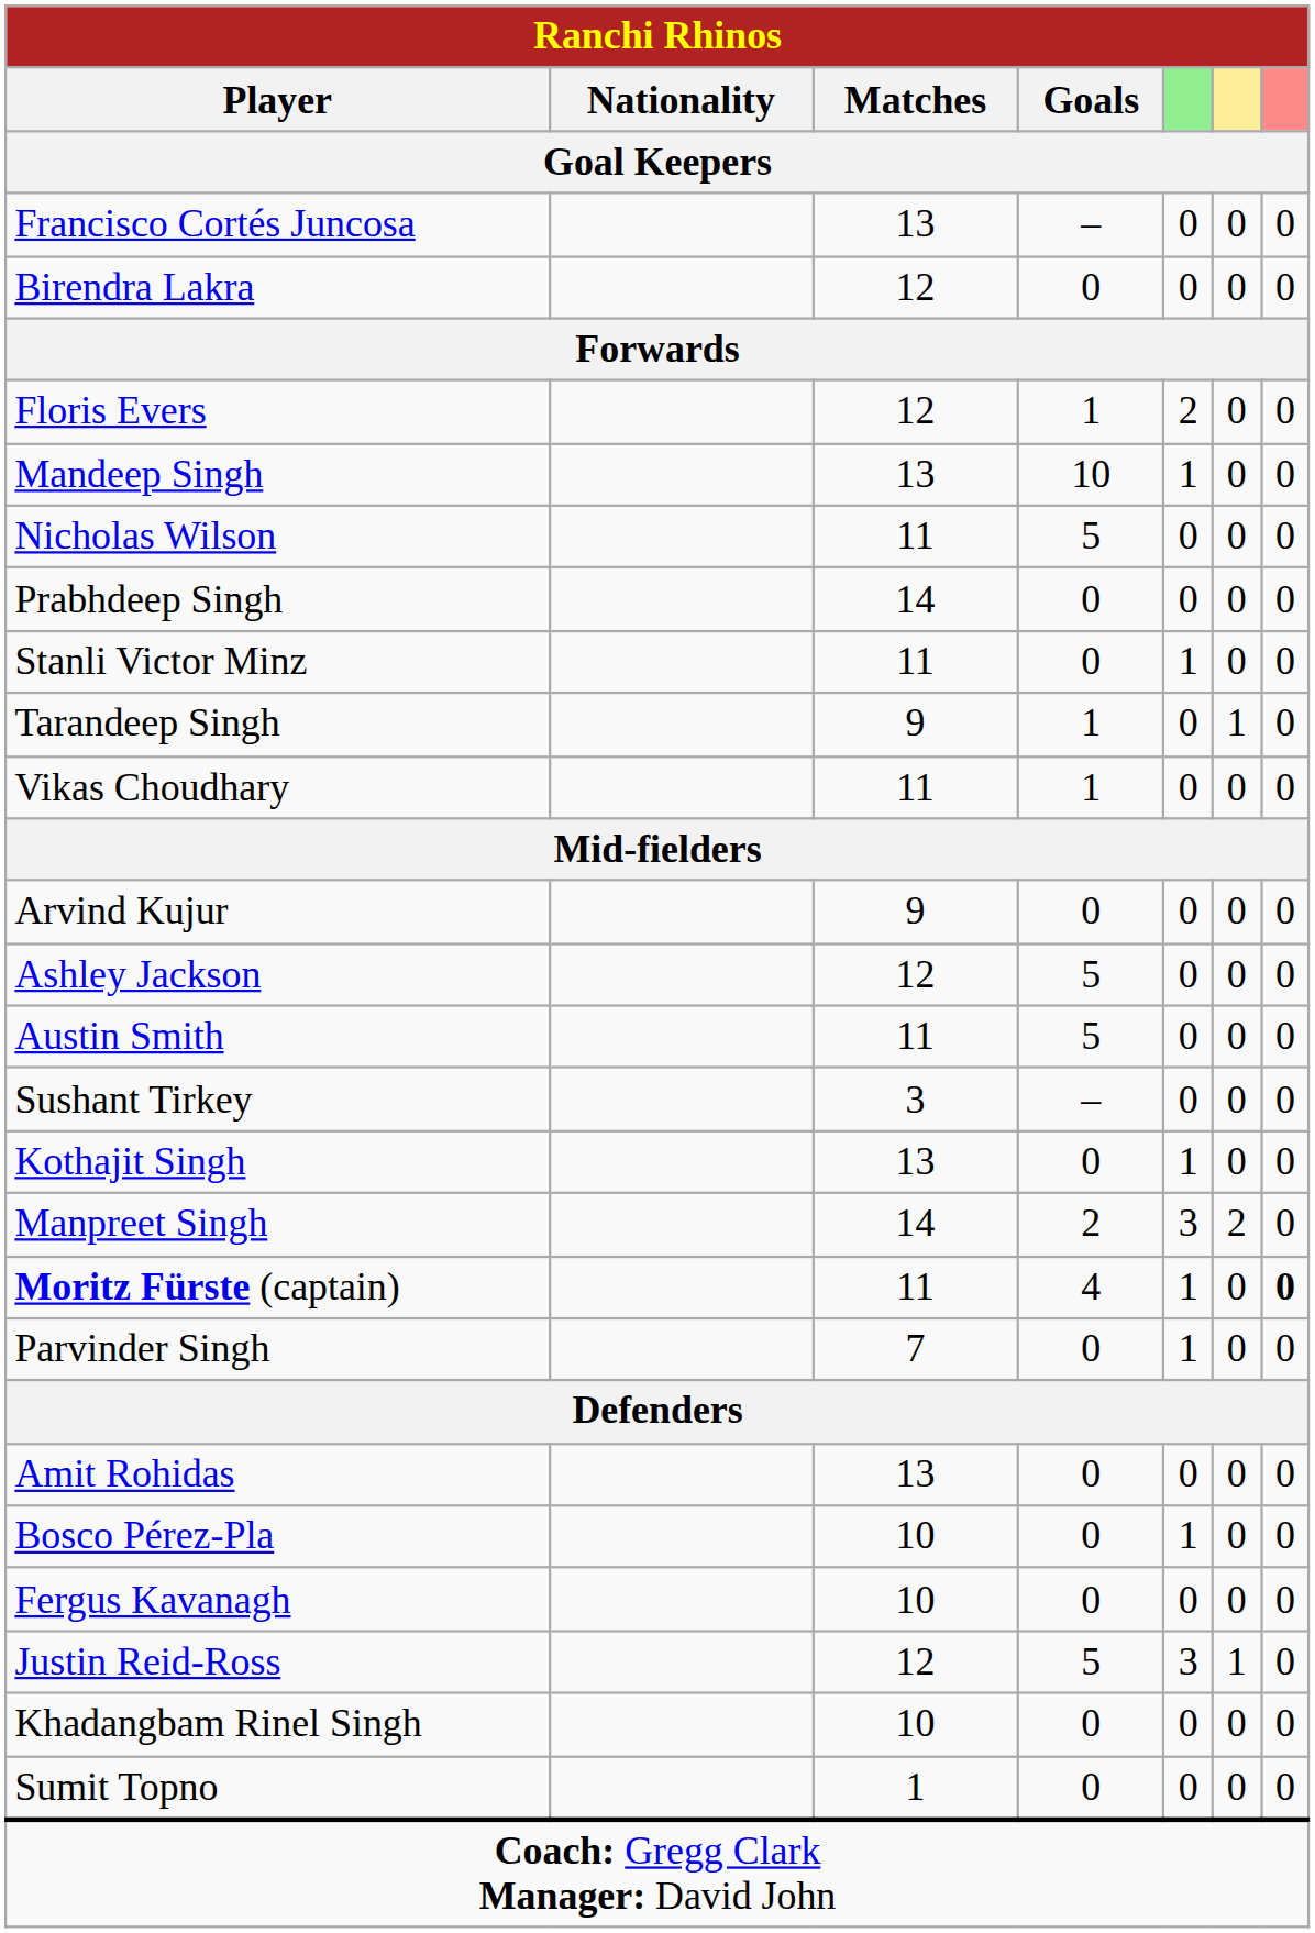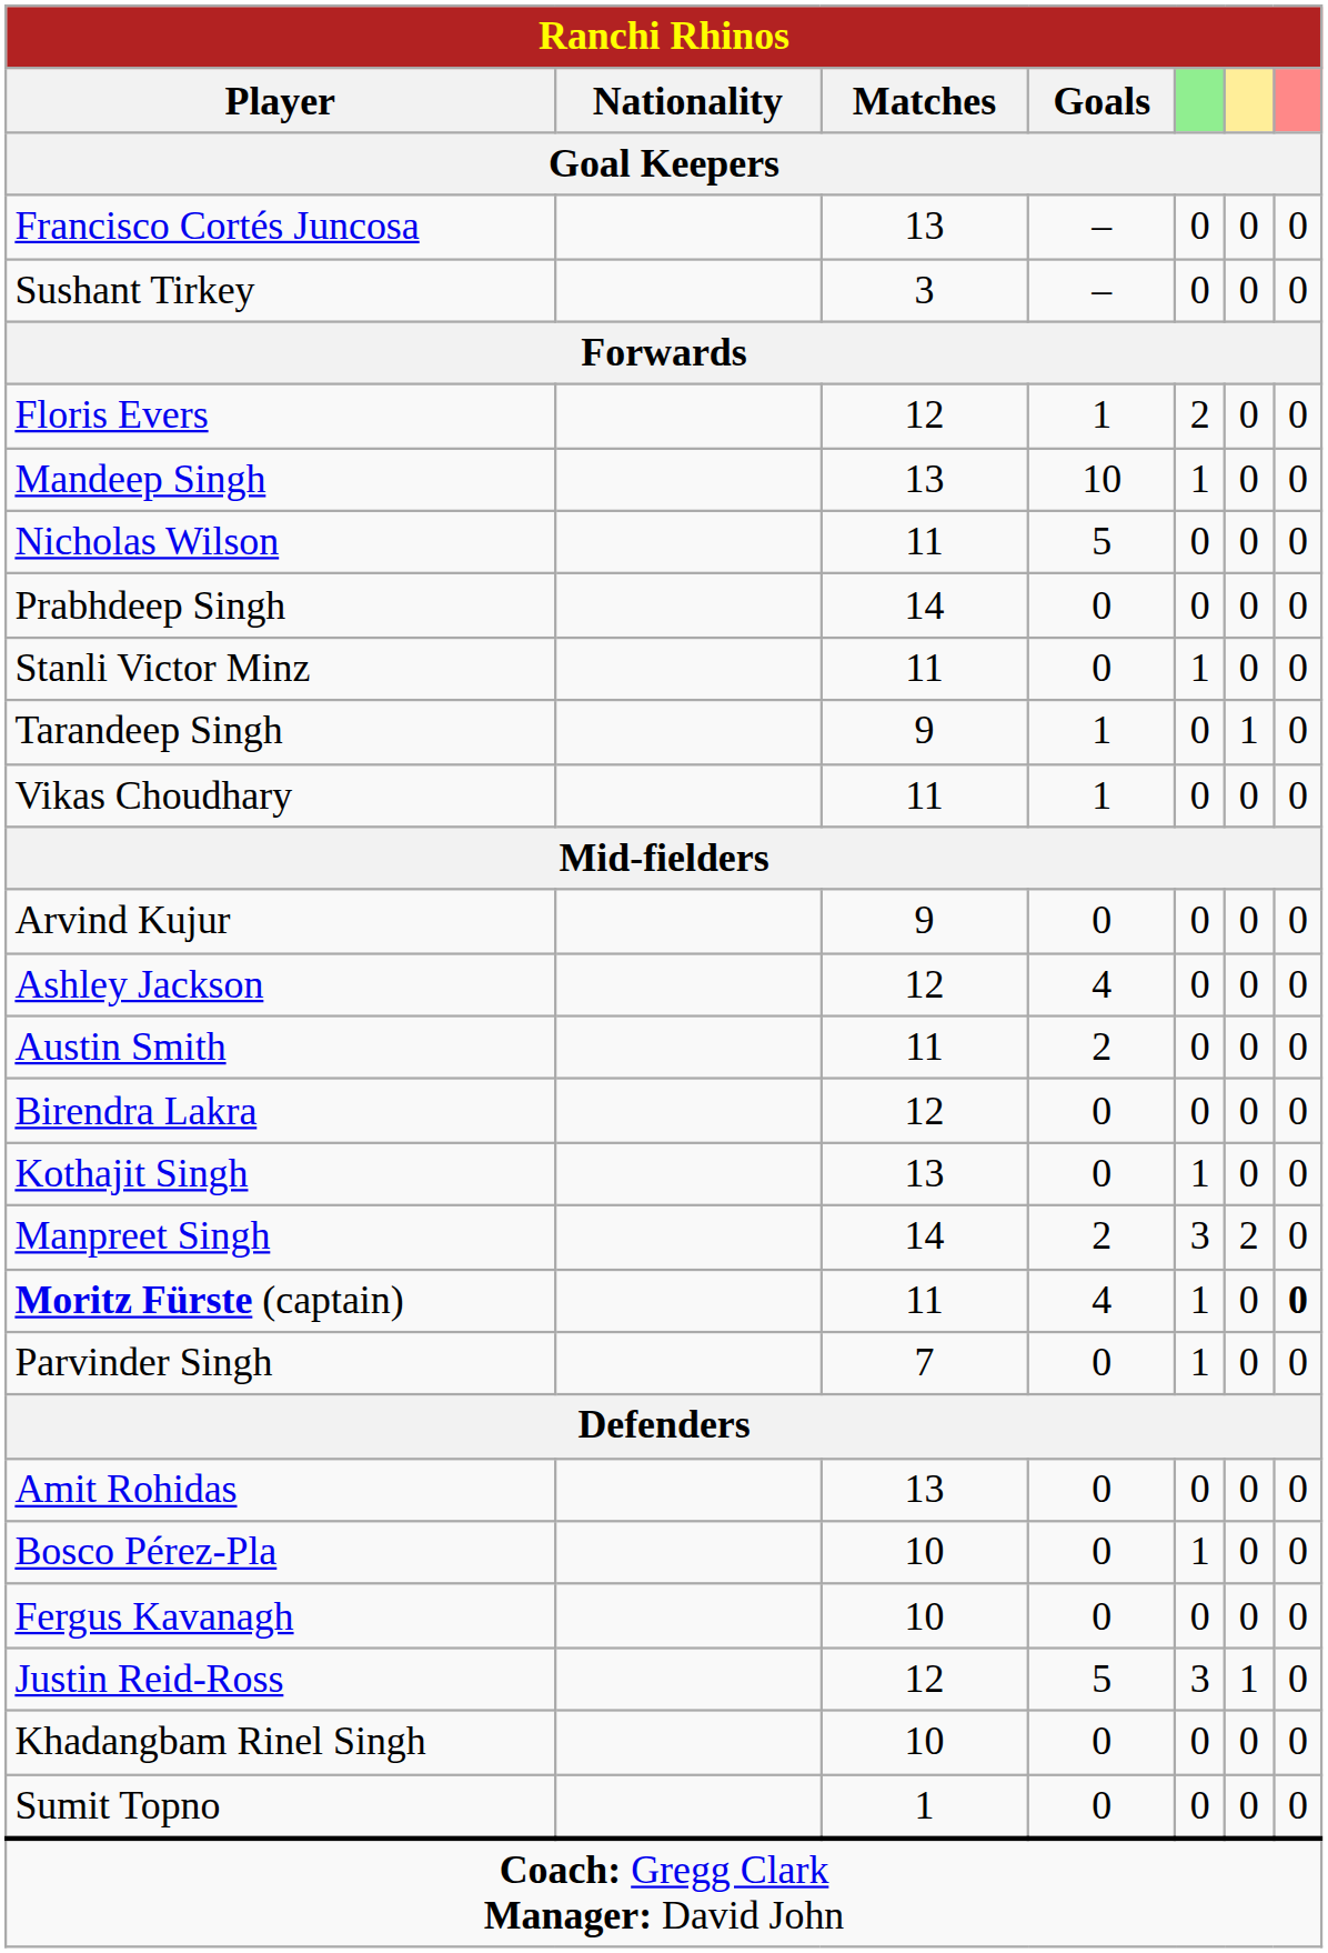rows swapped: Sushant Tirkey <-> Birendra Lakra
Ashley Jackson | Goals: 5 -> 4
Austin Smith | Goals: 5 -> 2
